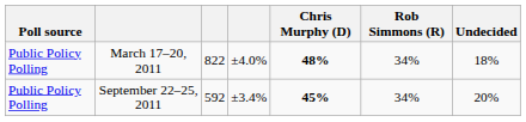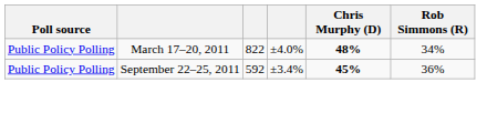- column: Undecided | 18% | 20%
September 22–25, 2011 | Rob Simmons (R): 34% -> 36%
